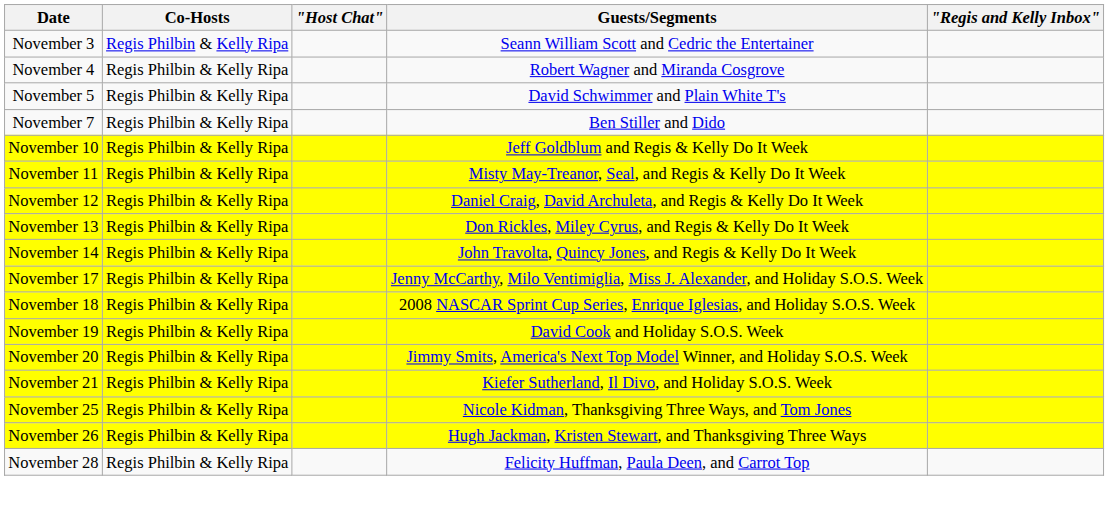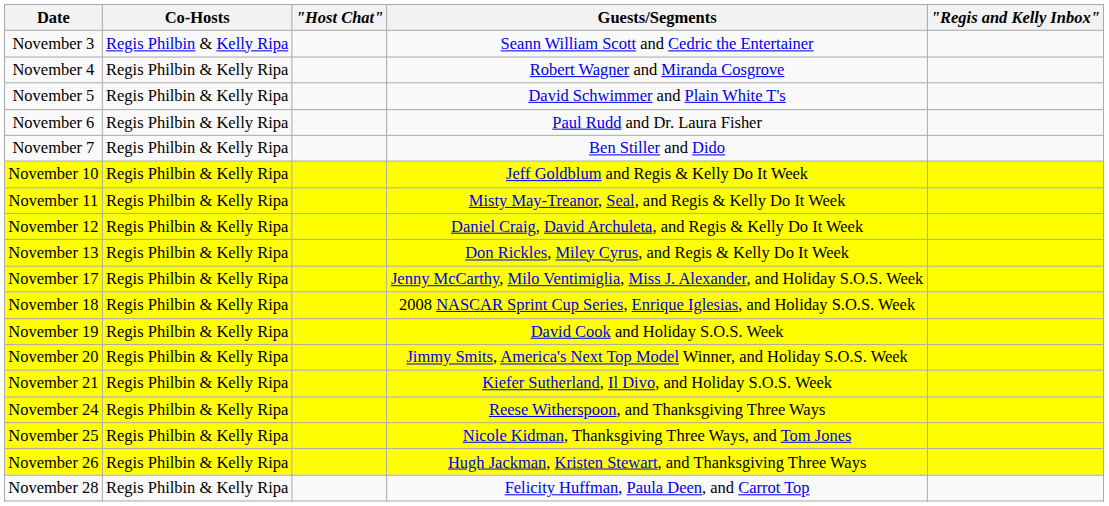+ row: November 6 | Regis Philbin & Kelly Ripa | Paul Rudd and Dr. Laura Fisher
- row: November 14 | Regis Philbin & Kelly Ripa | John Travolta, Quincy Jones, and Regis & Kelly Do It Week
+ row: November 24 | Regis Philbin & Kelly Ripa | Reese Witherspoon, and Thanksgiving Three Ways
